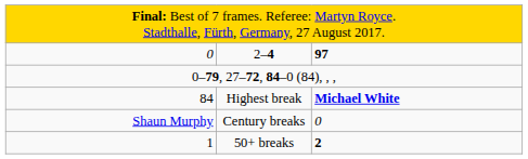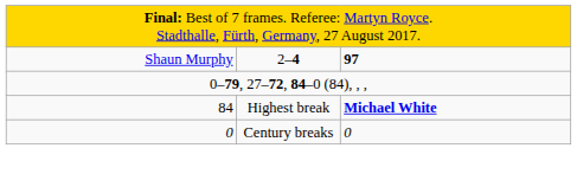2–4 | column 1: 0 -> Shaun Murphy
Century breaks | column 1: Shaun Murphy -> 0
- row: 1 | 50+ breaks | 2
